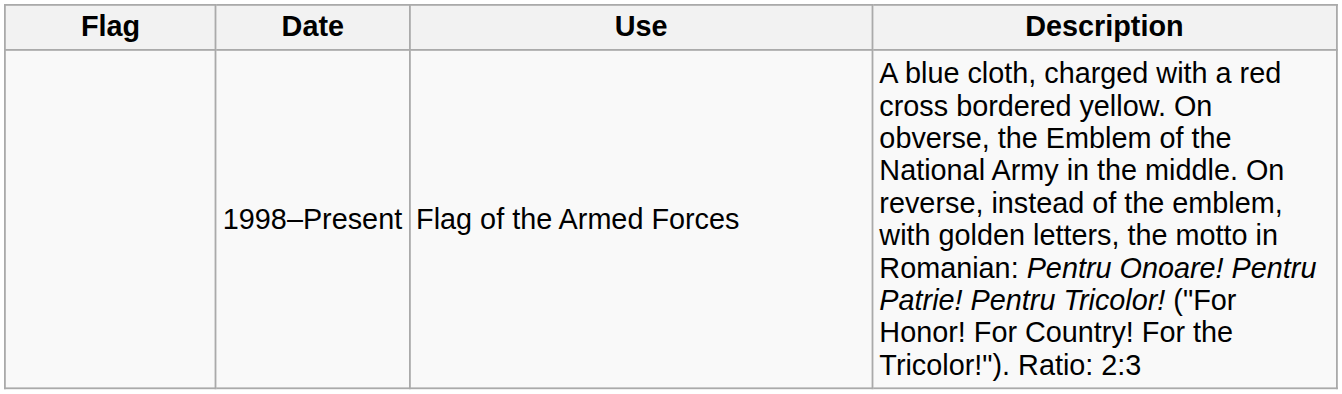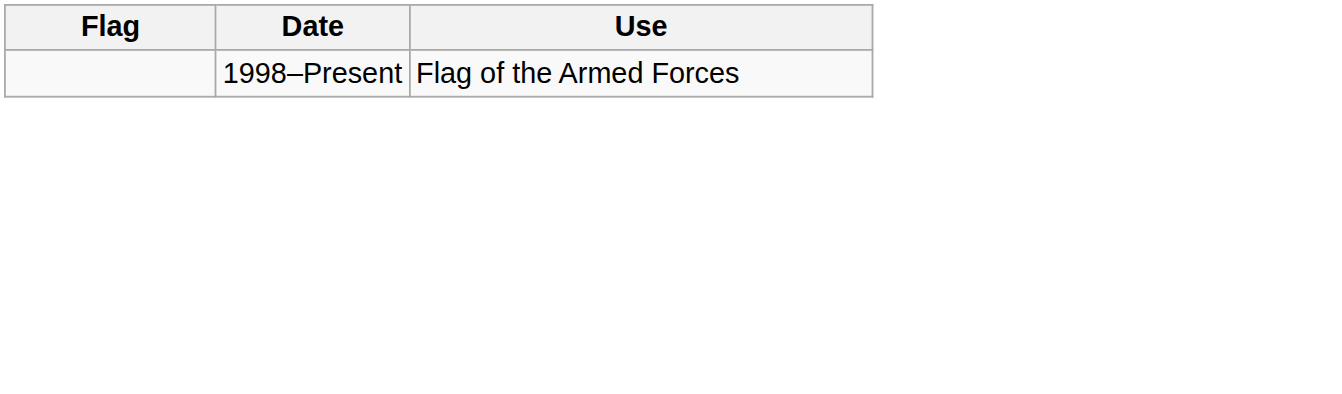- column: Description | A blue cloth, charged with a red cross bordered yellow. On obverse, the Emblem of the National Army in the middle. On reverse, instead of the emblem, with golden letters, the motto in Romanian: Pentru Onoare! Pentru Patrie! Pentru Tricolor! ("For Honor! For Country! For the Tricolor!"). Ratio: 2:3
